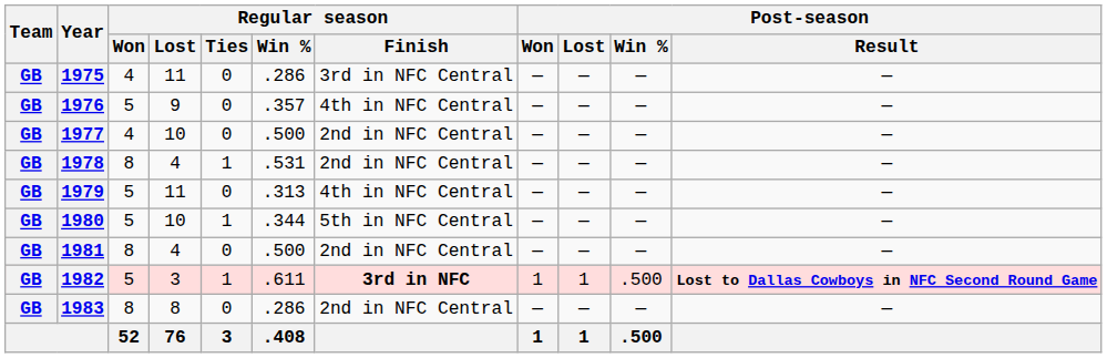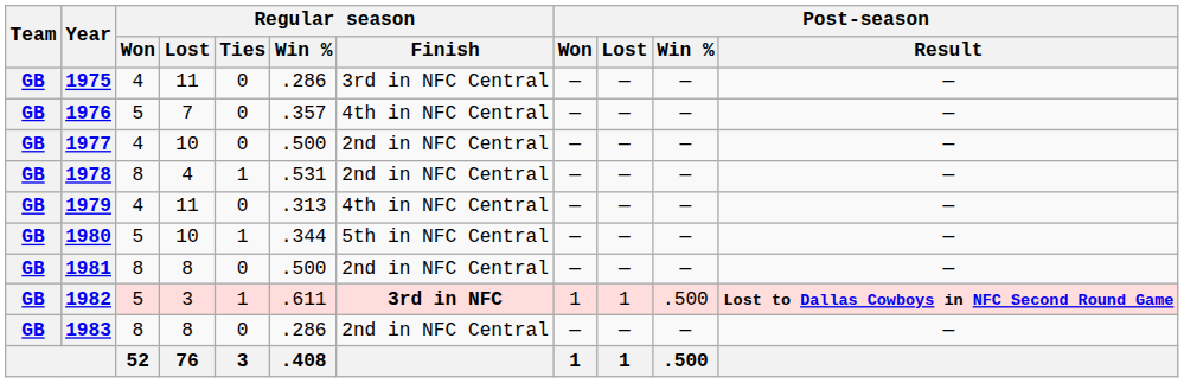1976 | Regular season / Lost: 9 -> 7
1979 | Regular season / Won: 5 -> 4
1981 | Regular season / Lost: 4 -> 8
